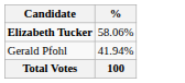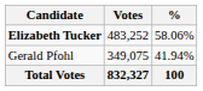+ column: Votes | 483,252 | 349,075 | 832,327
